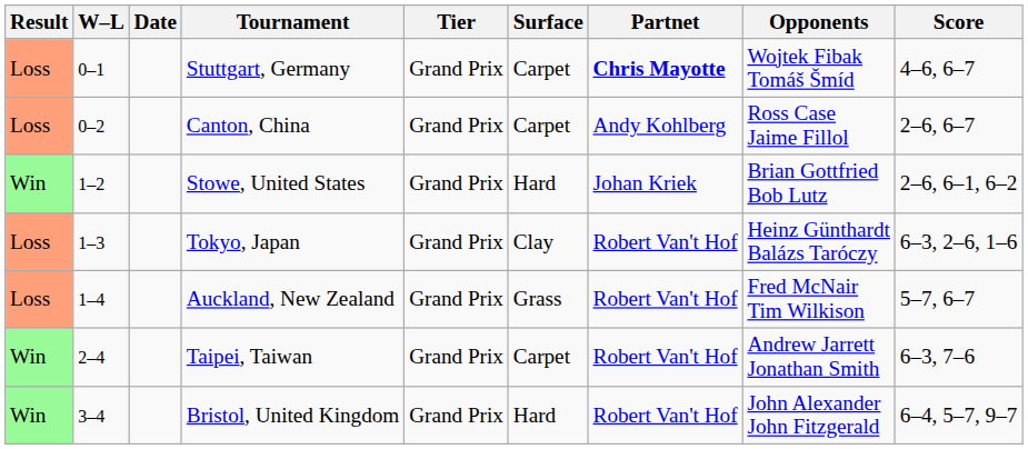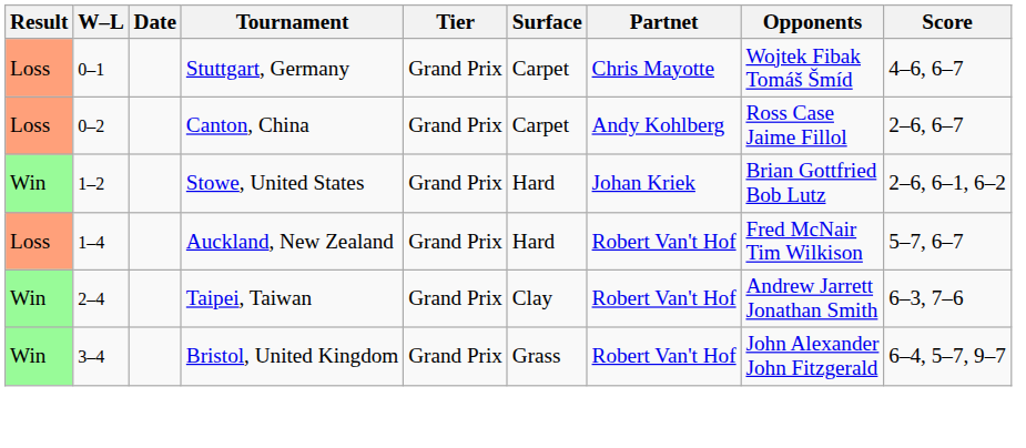Stuttgart, Germany | Partnet: bold -> normal
- row: Loss | 1–3 | Tokyo, Japan | Grand Prix | Clay | Robert Van't Hof | Heinz Günthardt Balázs Taróczy | 6–3, 2–6, 1–6
Auckland, New Zealand | Surface: Grass -> Hard
Taipei, Taiwan | Surface: Carpet -> Clay
Bristol, United Kingdom | Surface: Hard -> Grass
